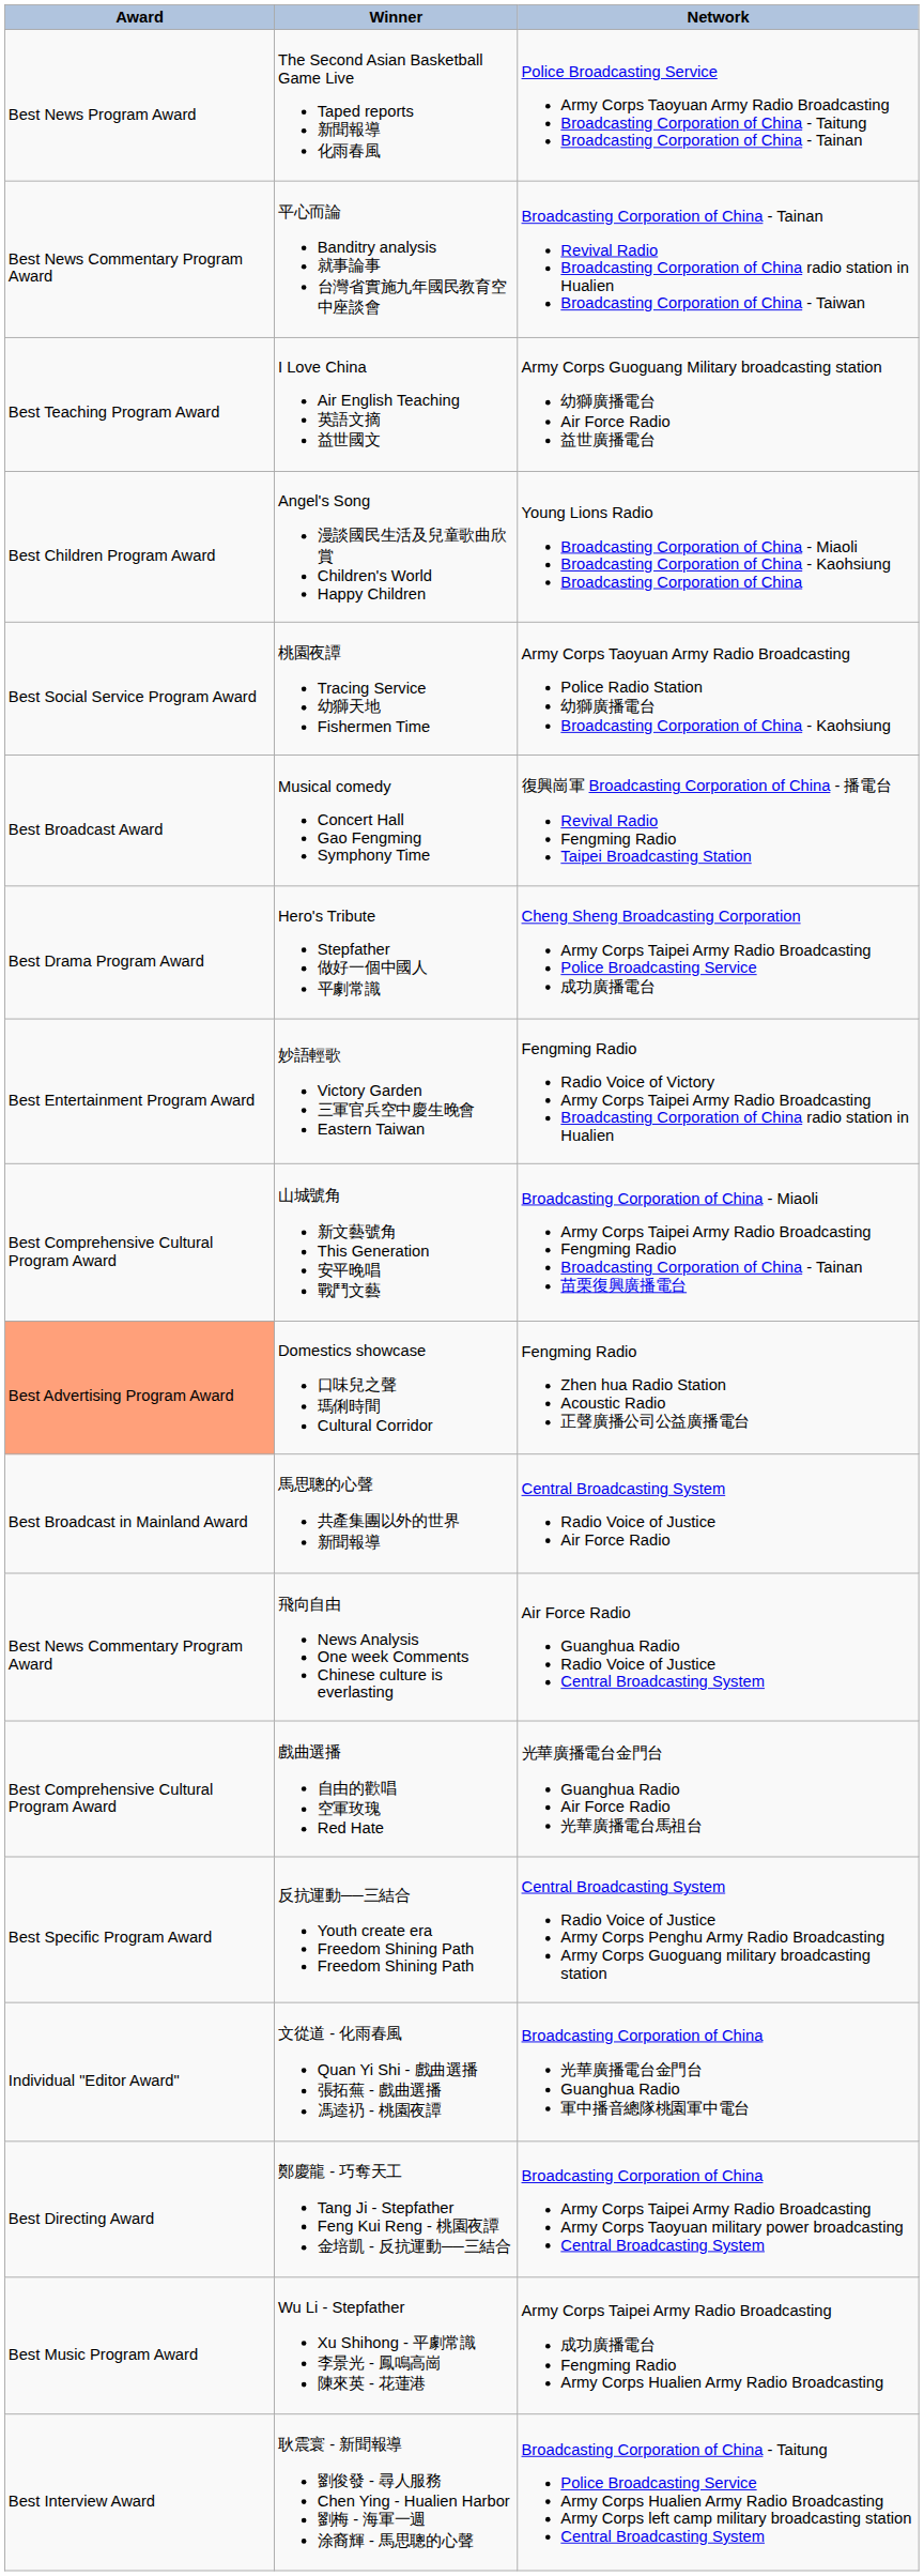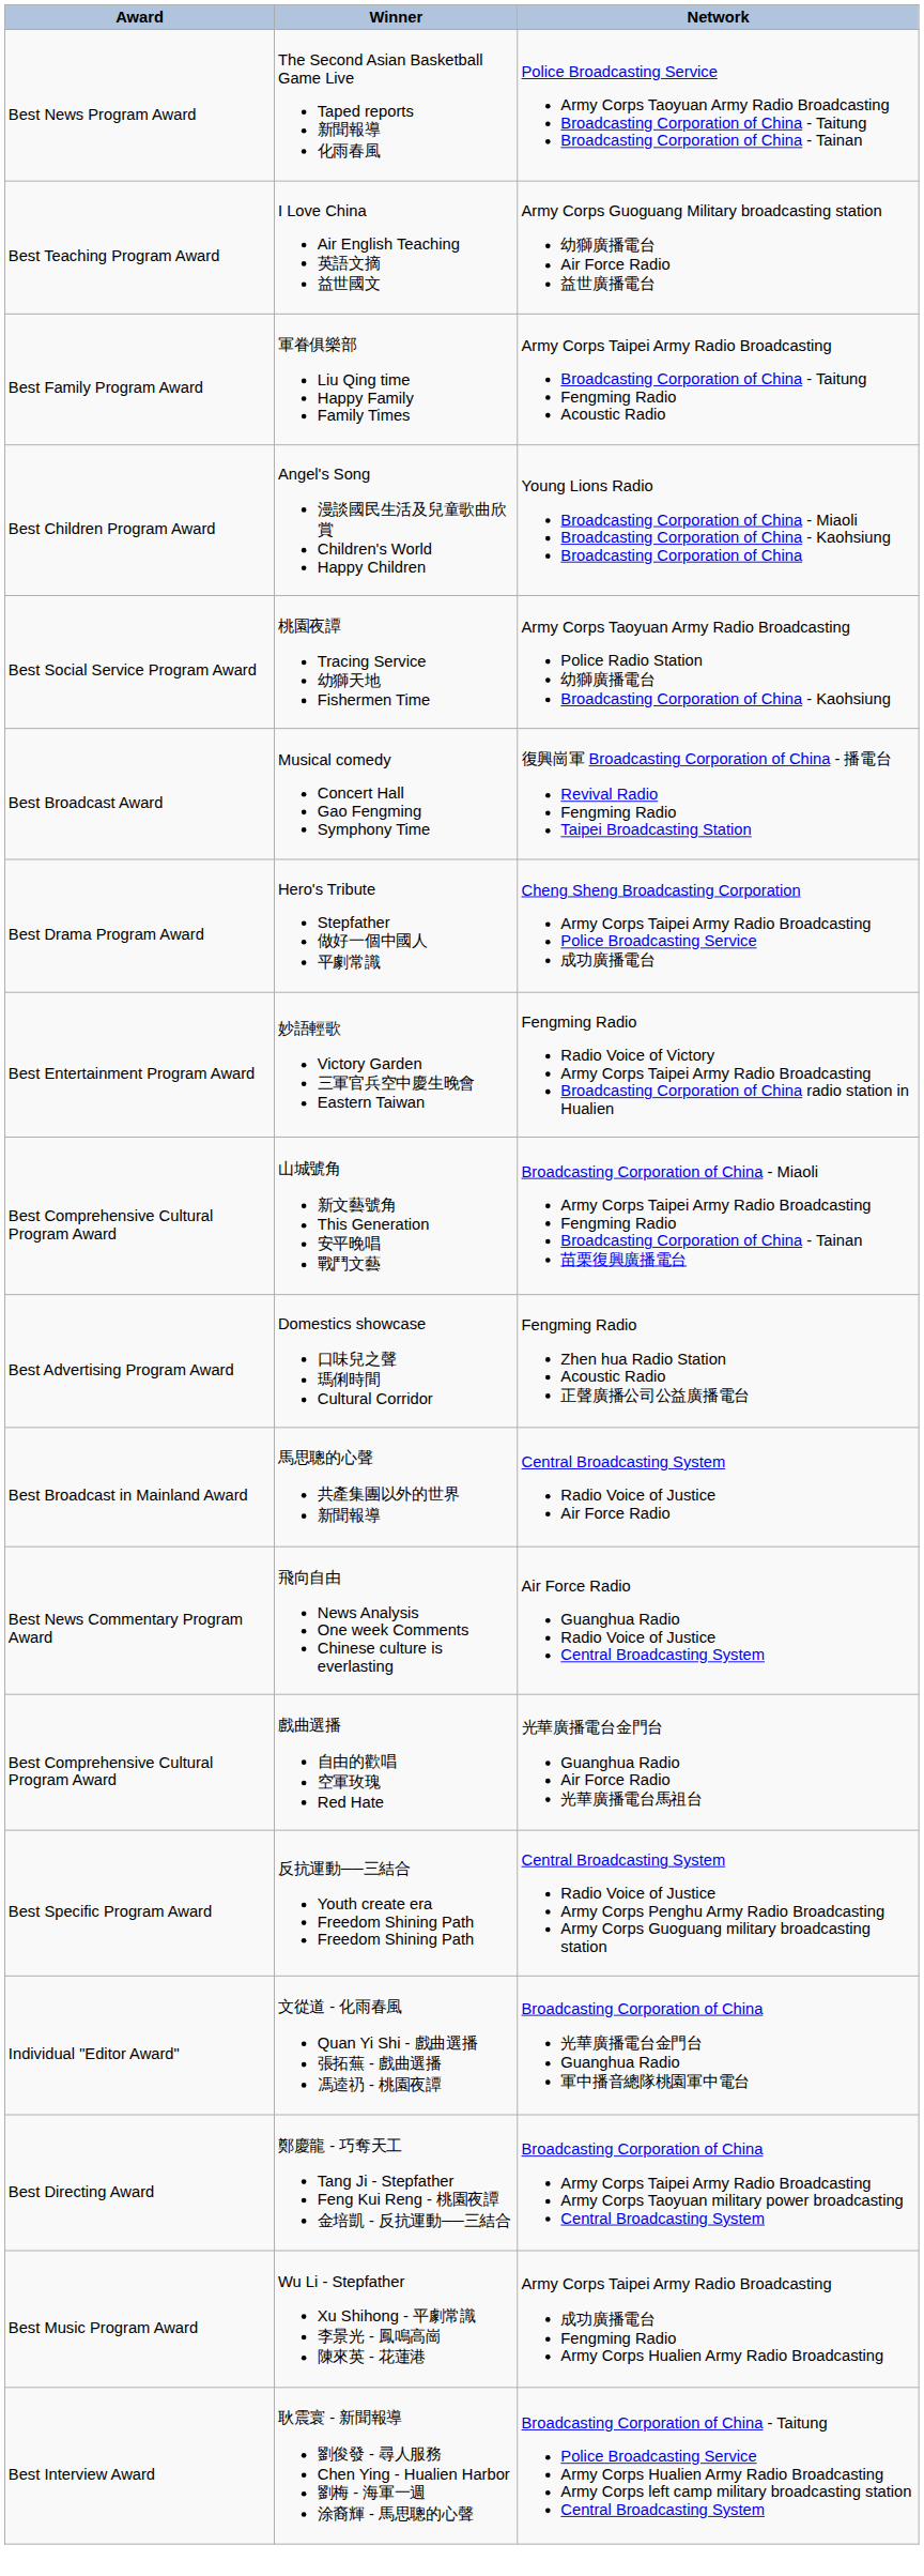- row: Best News Commentary Program Award | 平心而論 Banditry analysis 就事論事 台灣省實施九年國民教育空中座談會 | Broadcasting Corporation of China - Tainan Revival Radio Broadcasting Corporation of China radio station in Hualien Broadcasting Corporation of China - Taiwan
+ row: Best Family Program Award | 軍眷俱樂部 Liu Qing time Happy Family Family Times | Army Corps Taipei Army Radio Broadcasting Broadcasting Corporation of China - Taitung Fengming Radio Acoustic Radio
Domestics showcase 口味兒之聲 瑪俐時間 Cultural Corridor | Award: lightsalmon background -> no background
